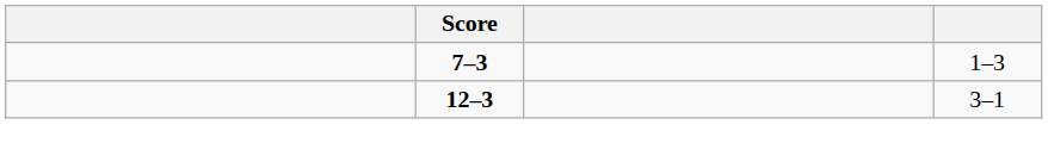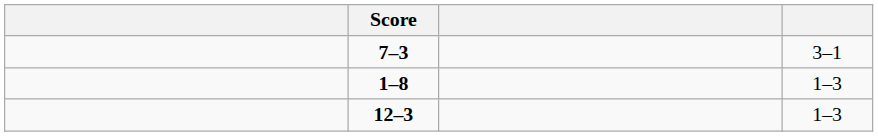7–3 | column 4: 1–3 -> 3–1
+ row: 1–8 | 1–3
12–3 | column 4: 3–1 -> 1–3
